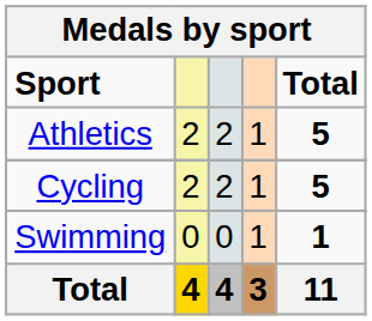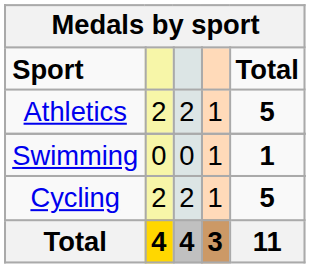rows swapped: Cycling <-> Swimming
